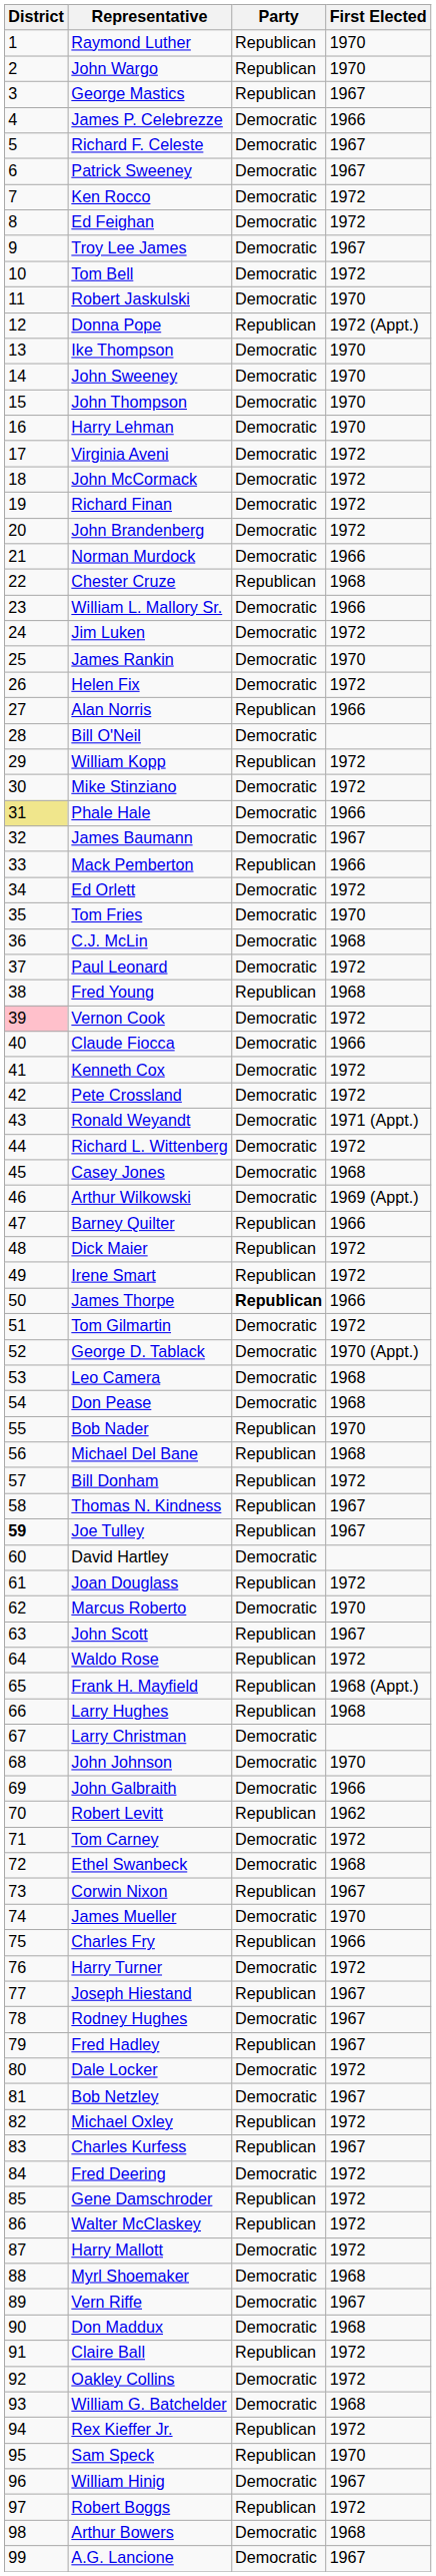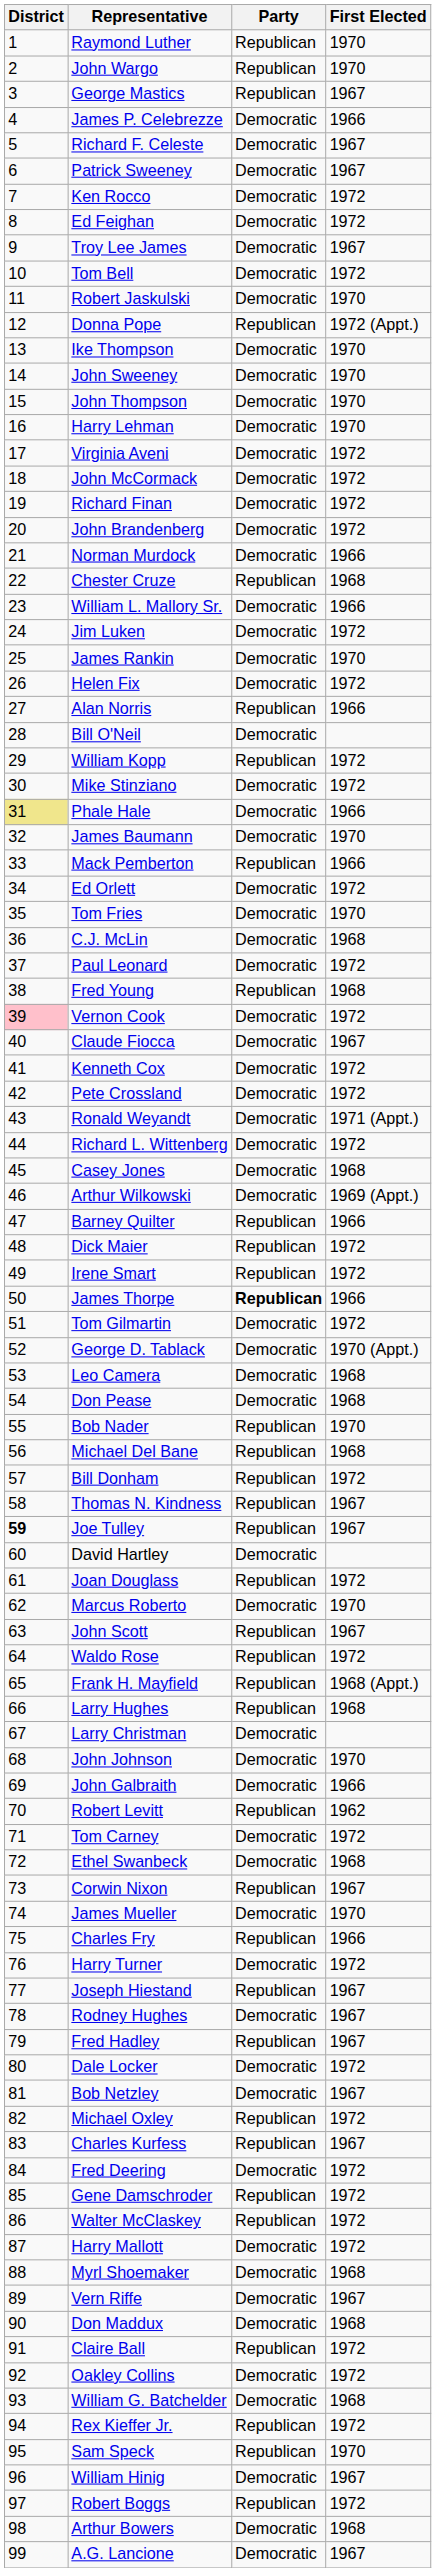James Baumann | First Elected: 1967 -> 1970
Claude Fiocca | First Elected: 1966 -> 1967
